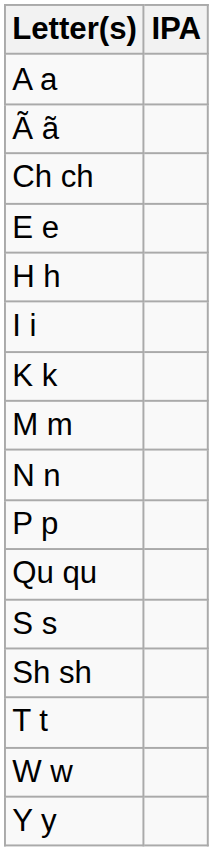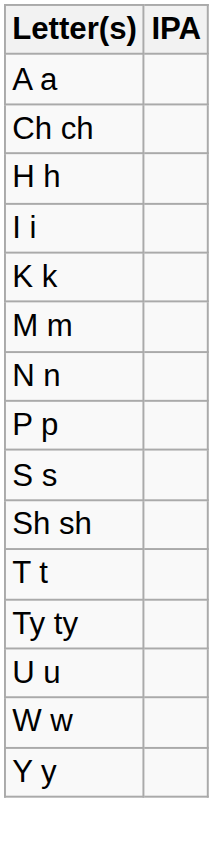- row: Ã ã
- row: E e
- row: Qu qu
+ row: Ty ty
+ row: U u
